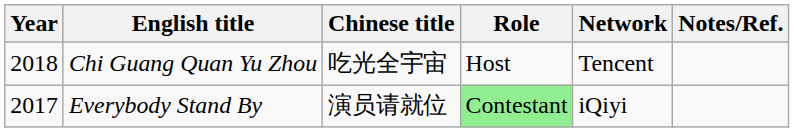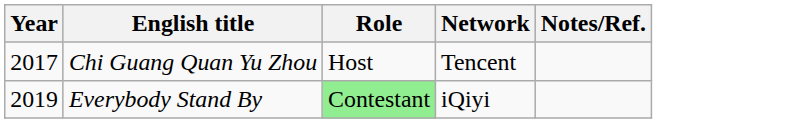- column: Chinese title | 吃光全宇宙 | 演员请就位
Chi Guang Quan Yu Zhou | Year: 2018 -> 2017
Everybody Stand By | Year: 2017 -> 2019
